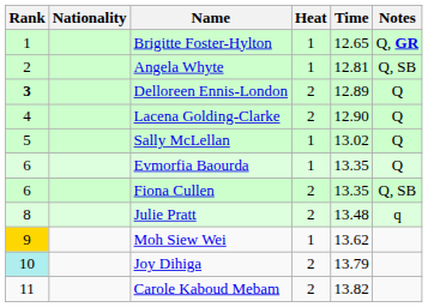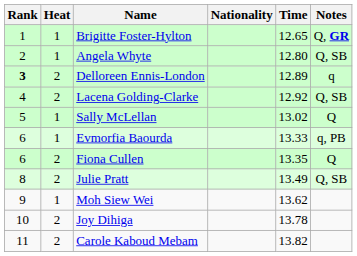columns swapped: Heat <-> Nationality
Angela Whyte | Time: 12.81 -> 12.80
Delloreen Ennis-London | Notes: Q -> q
Lacena Golding-Clarke | Time: 12.90 -> 12.92
Lacena Golding-Clarke | Notes: Q -> Q, SB
Evmorfia Baourda | Time: 13.35 -> 13.33
Evmorfia Baourda | Notes: Q -> q, PB
Fiona Cullen | Notes: Q, SB -> Q
Julie Pratt | Time: 13.48 -> 13.49
Julie Pratt | Notes: q -> Q, SB
Moh Siew Wei | Rank: gold background -> no background
Joy Dihiga | Rank: paleturquoise background -> no background
Joy Dihiga | Time: 13.79 -> 13.78
